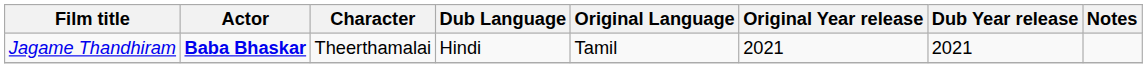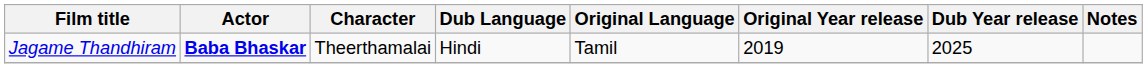Jagame Thandhiram | Original Year release: 2021 -> 2019
Jagame Thandhiram | Dub Year release: 2021 -> 2025
